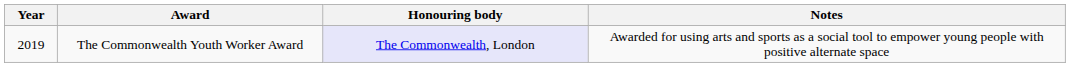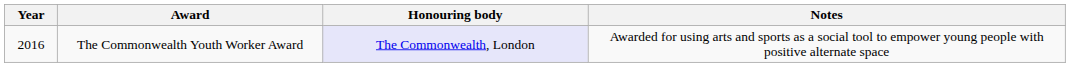The Commonwealth Youth Worker Award | Year: 2019 -> 2016
